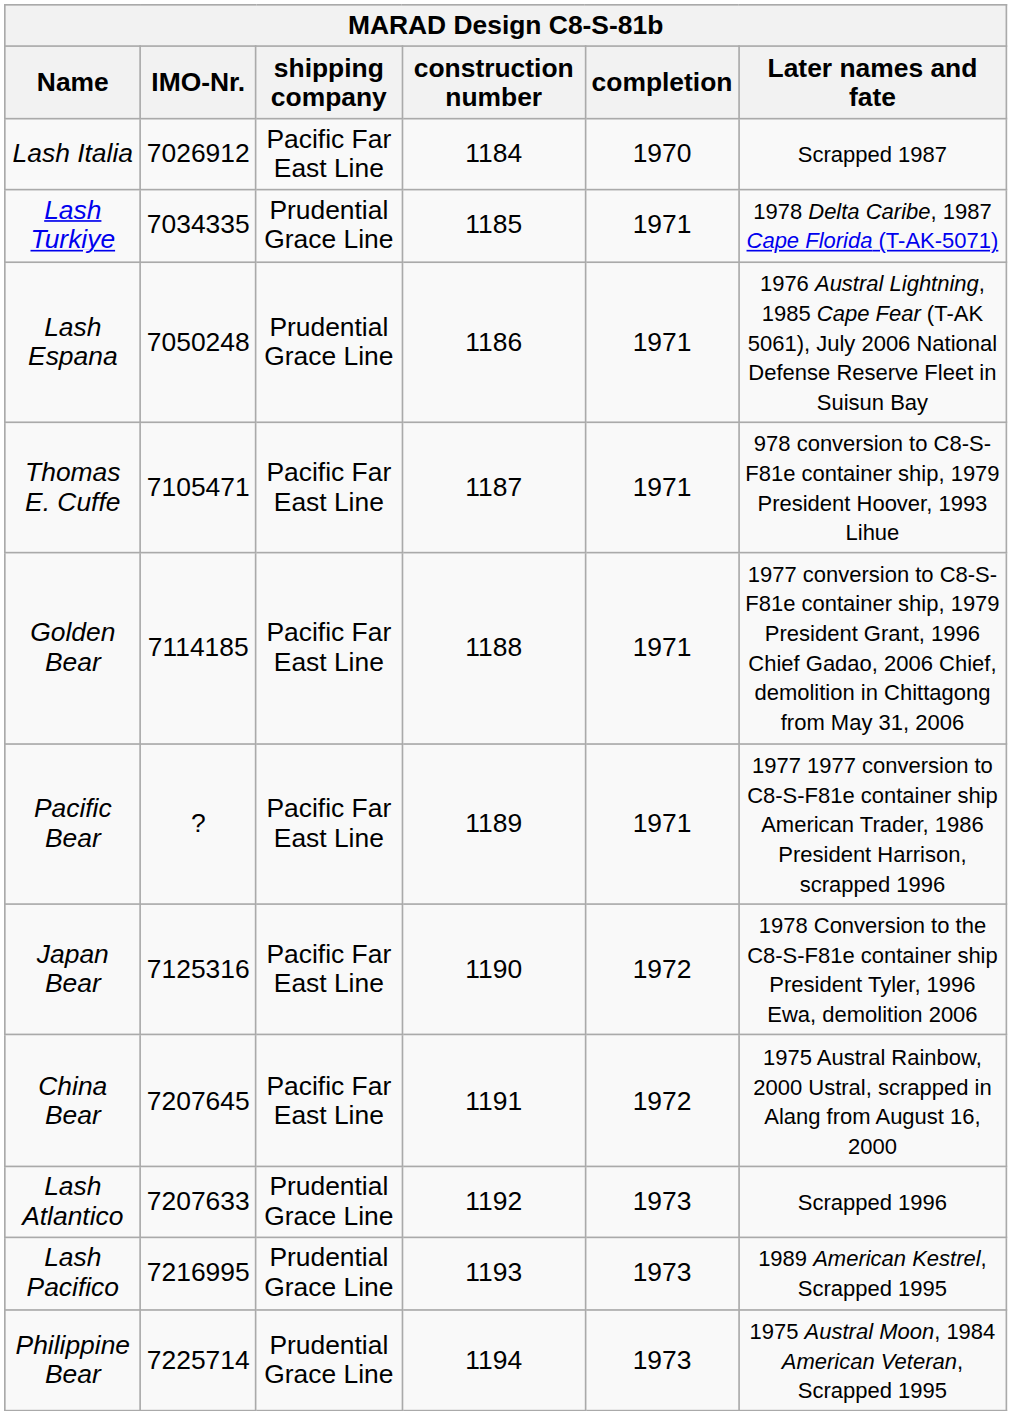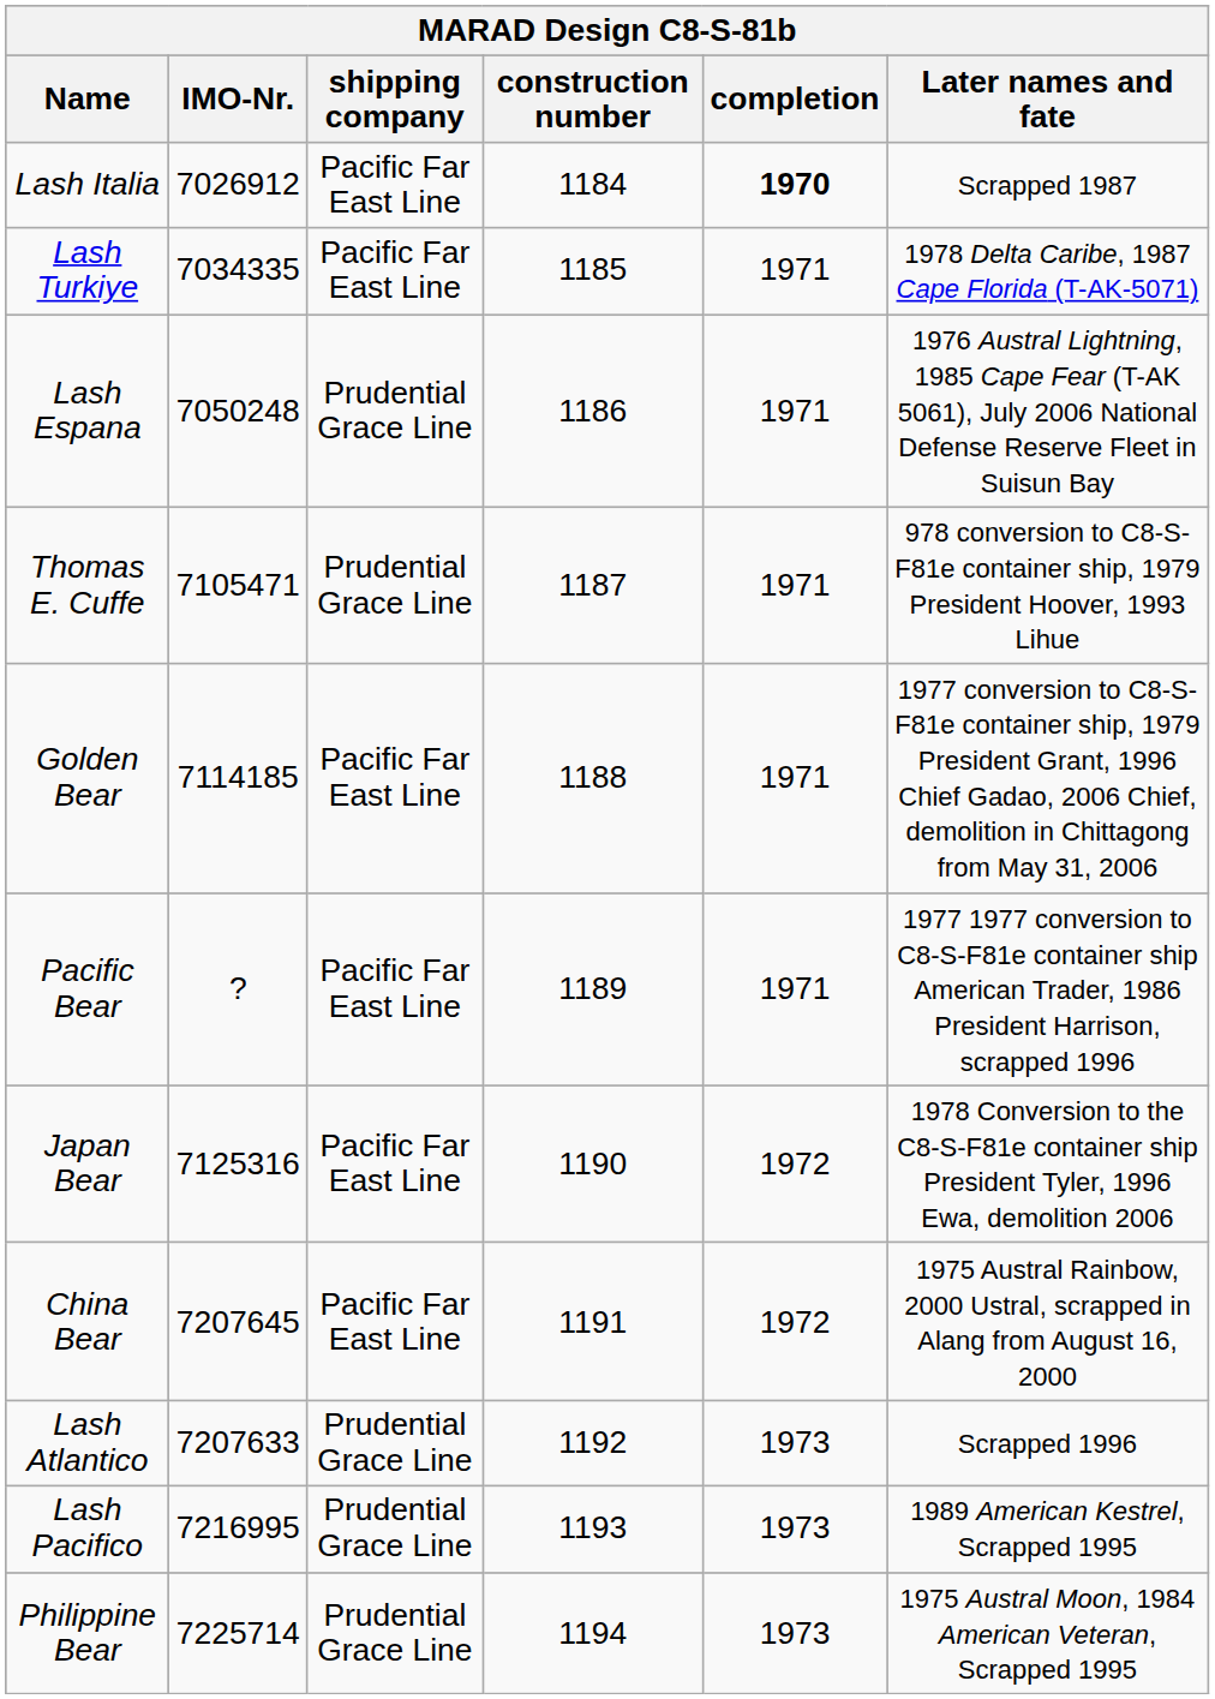Lash Italia | completion: normal -> bold
Lash Turkiye | shipping company: Prudential Grace Line -> Pacific Far East Line
Thomas E. Cuffe | shipping company: Pacific Far East Line -> Prudential Grace Line
